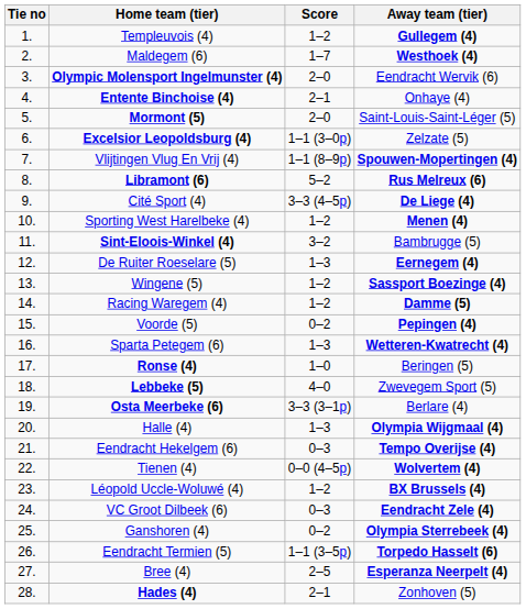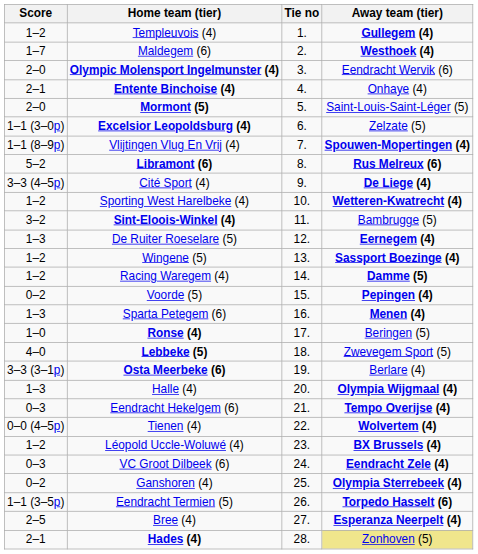columns swapped: Tie no <-> Score
Sporting West Harelbeke (4) | Away team (tier): Menen (4) -> Wetteren-Kwatrecht (4)
Sparta Petegem (6) | Away team (tier): Wetteren-Kwatrecht (4) -> Menen (4)
Hades (4) | Away team (tier): no background -> khaki background
